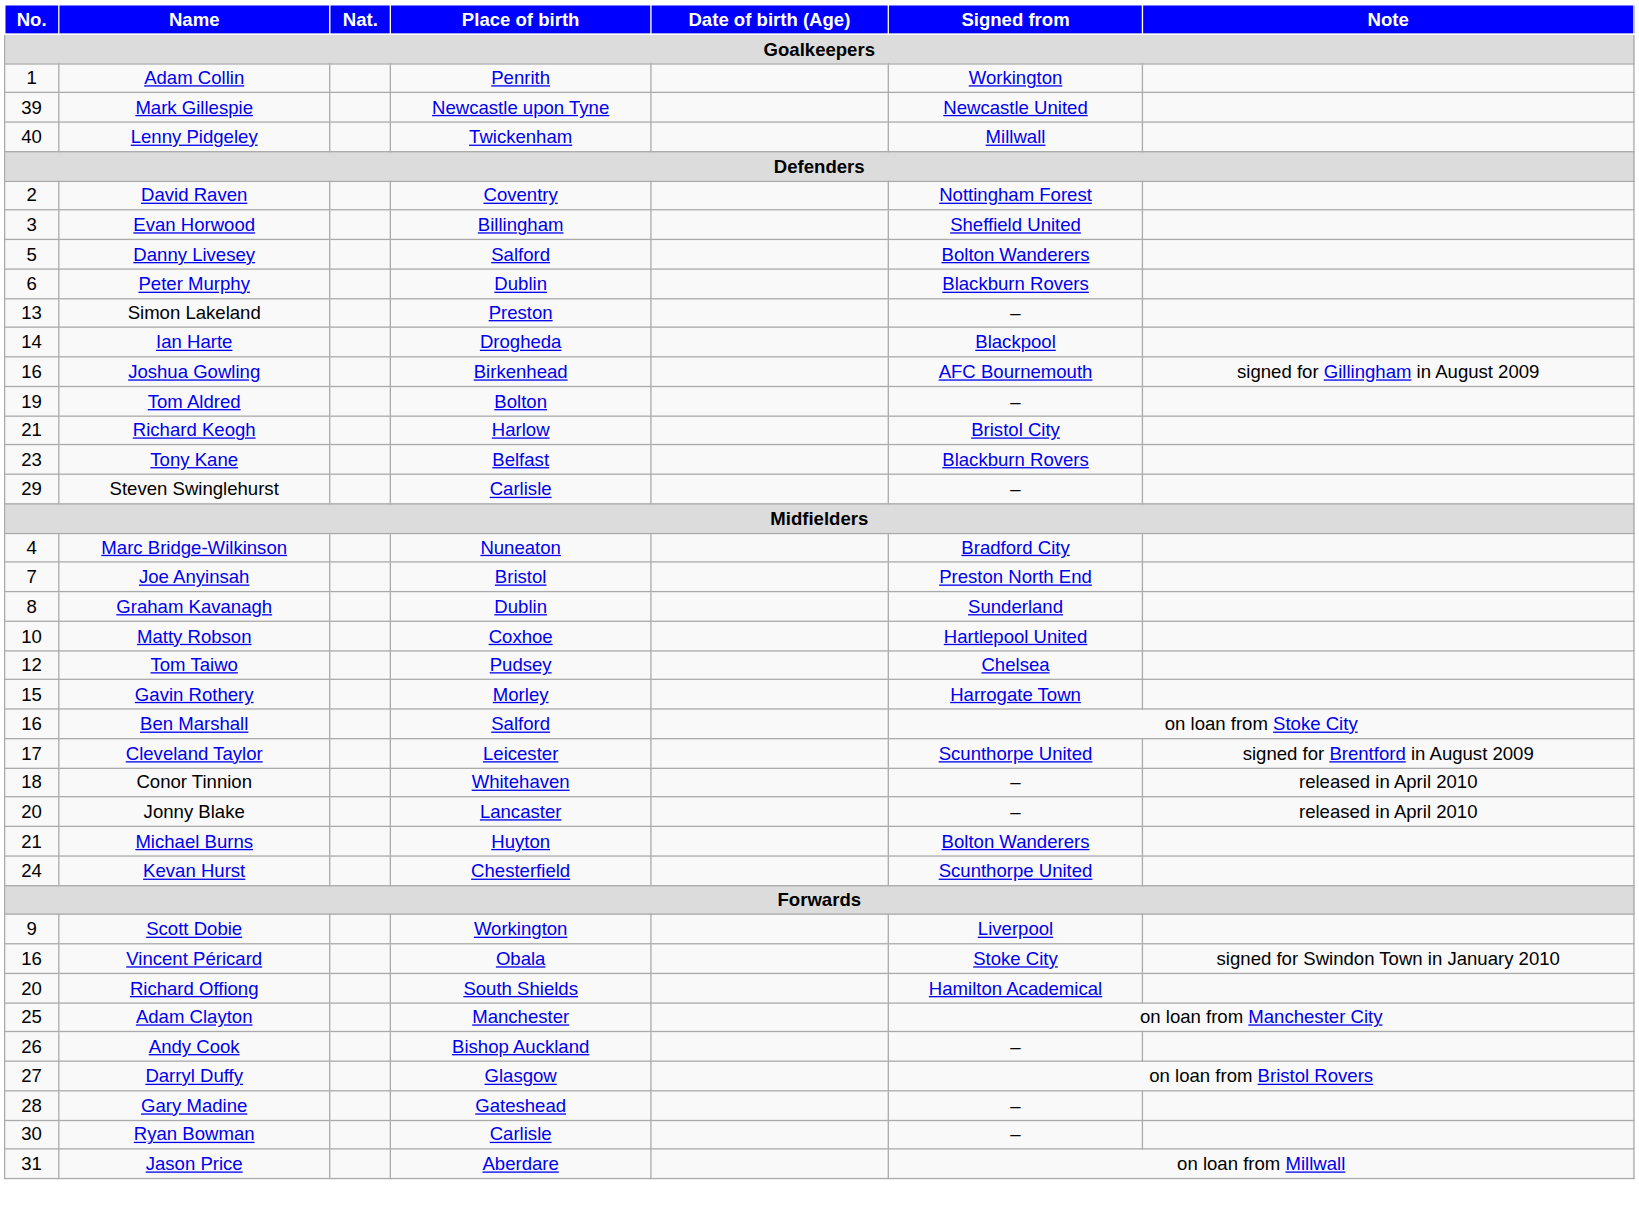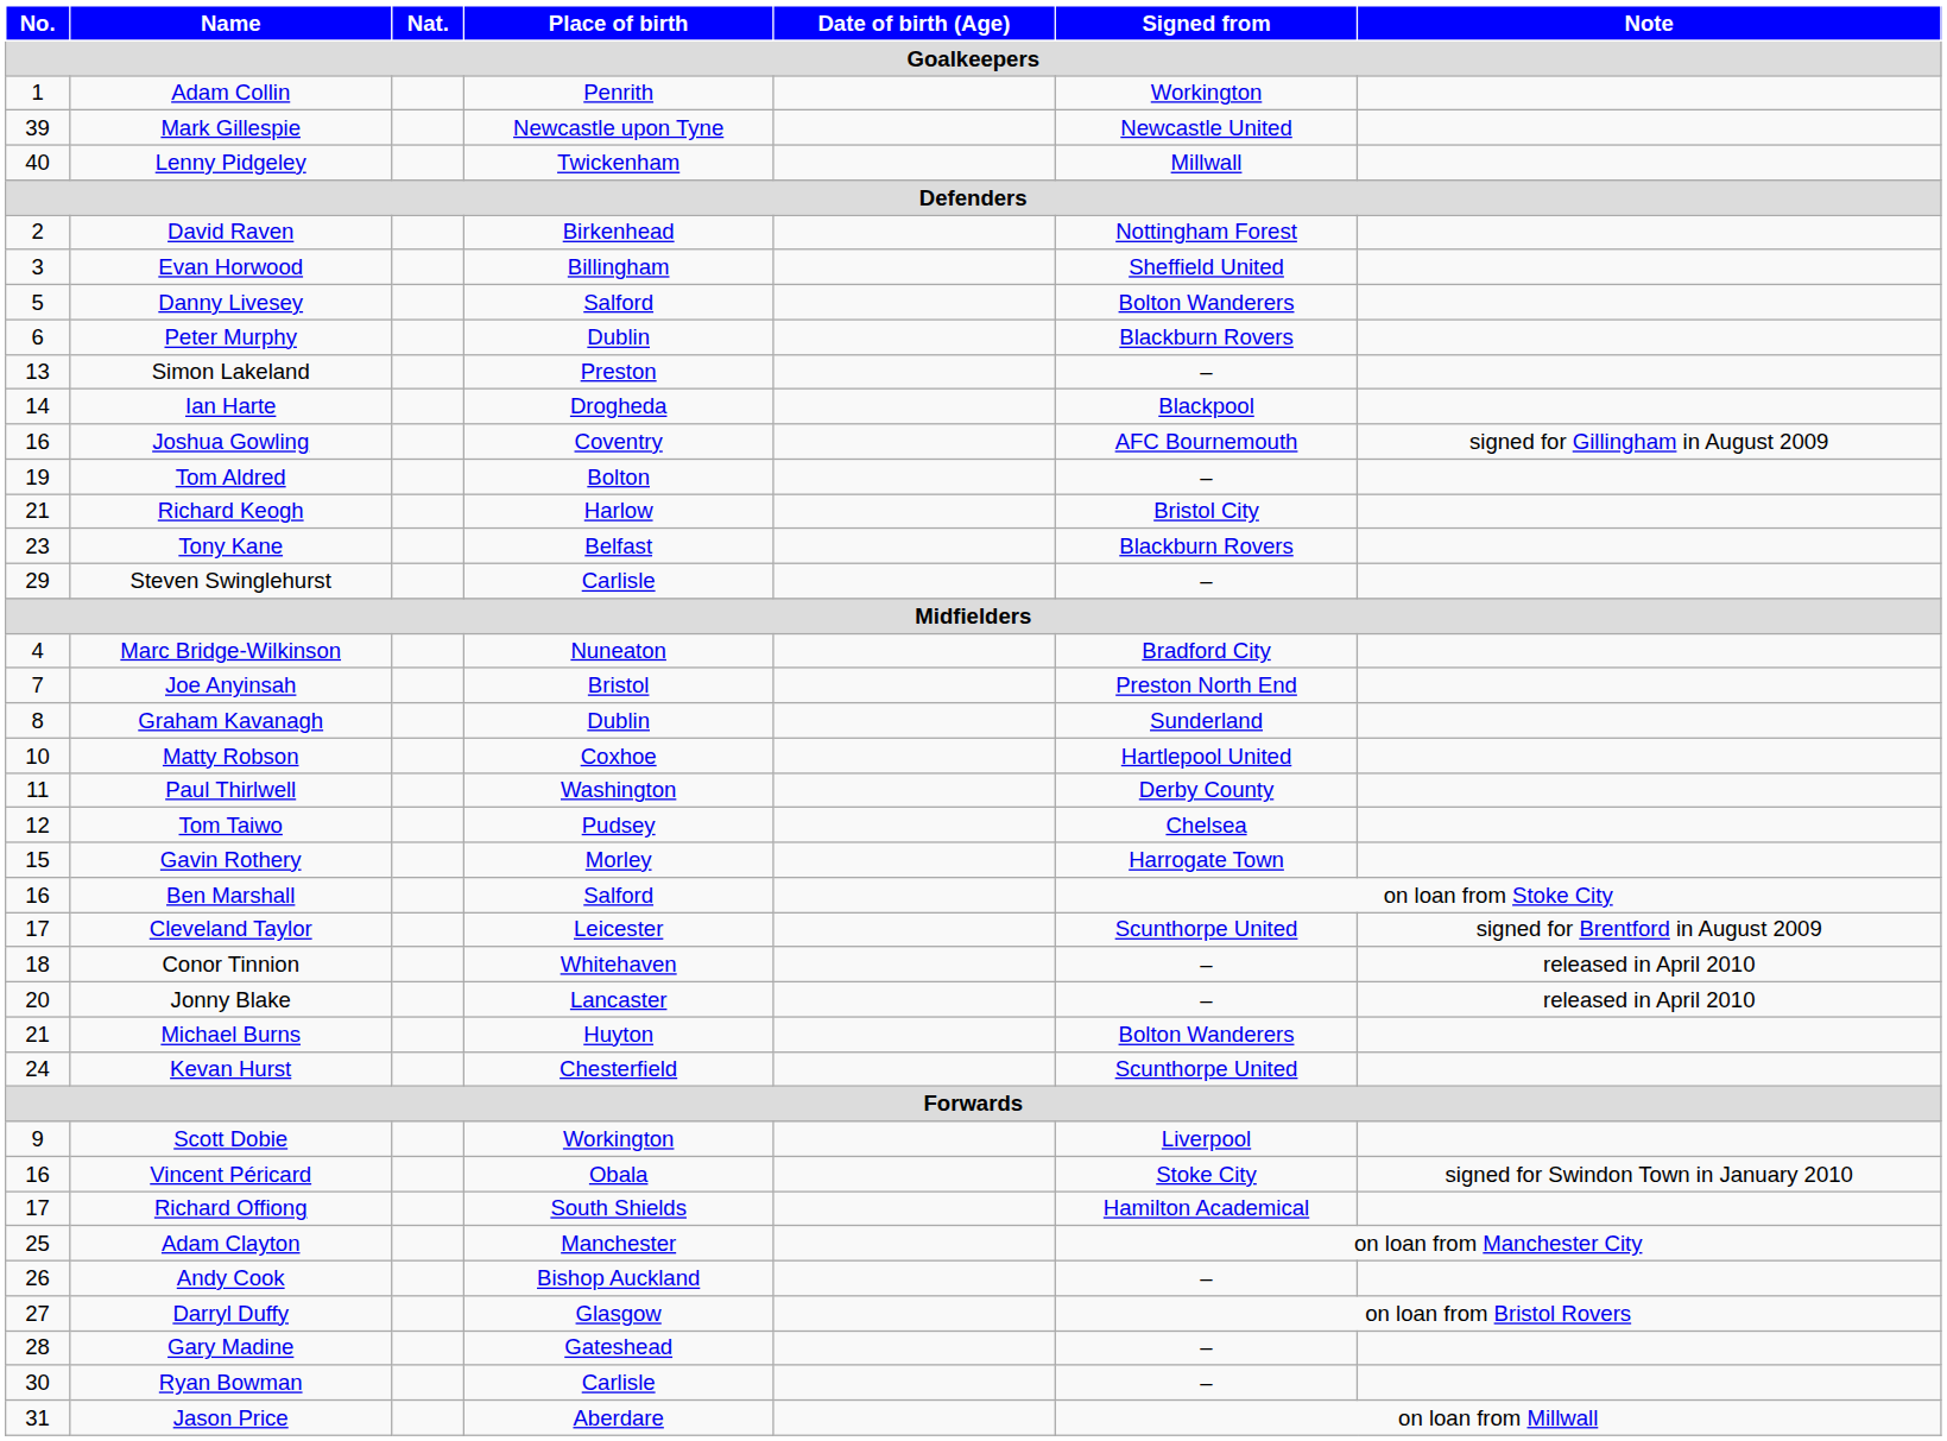David Raven | Place of birth: Coventry -> Birkenhead
Joshua Gowling | Place of birth: Birkenhead -> Coventry
+ row: 11 | Paul Thirlwell | Washington | Derby County
Richard Offiong | No.: 20 -> 17
